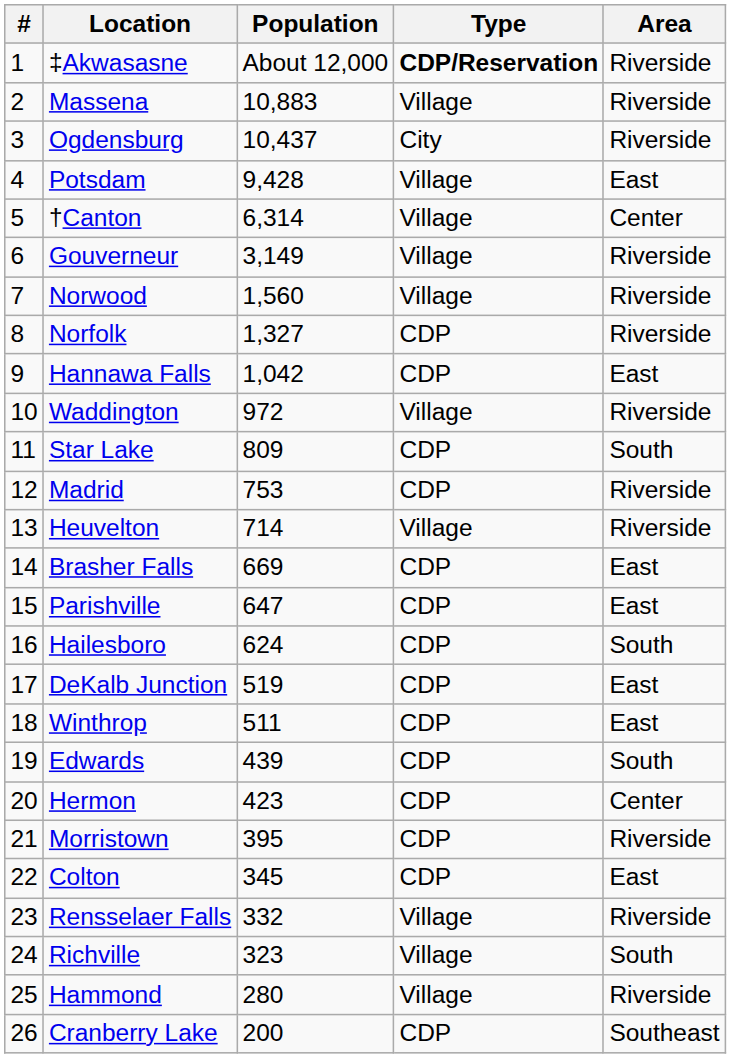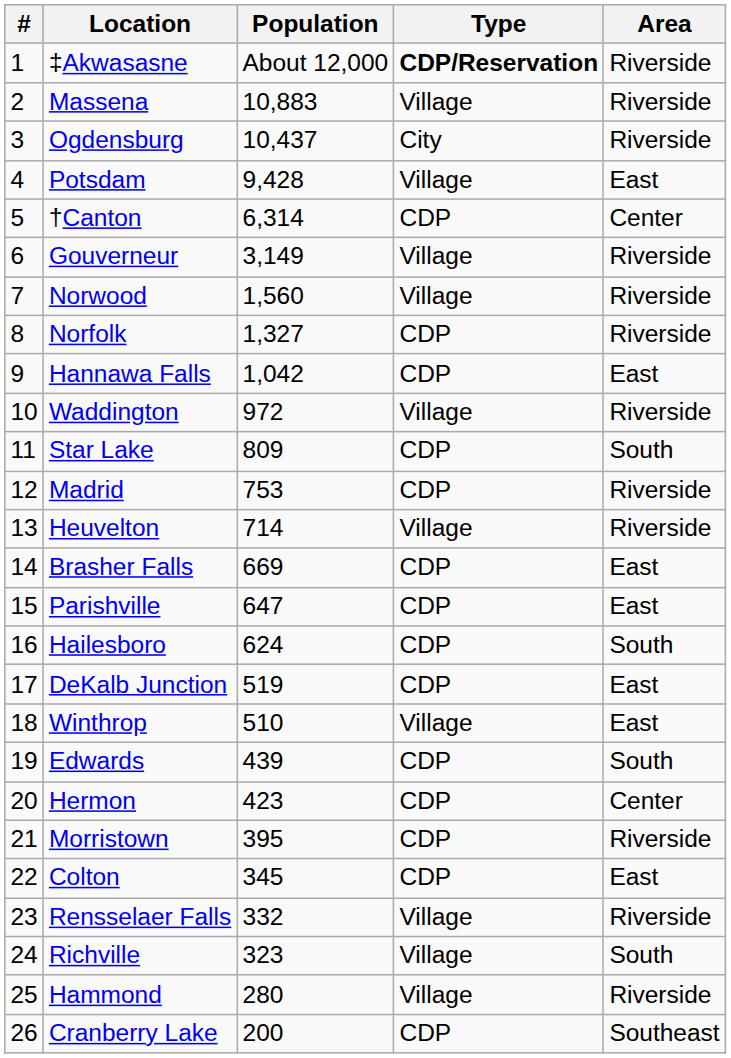†Canton | Type: Village -> CDP
Winthrop | Population: 511 -> 510
Winthrop | Type: CDP -> Village
